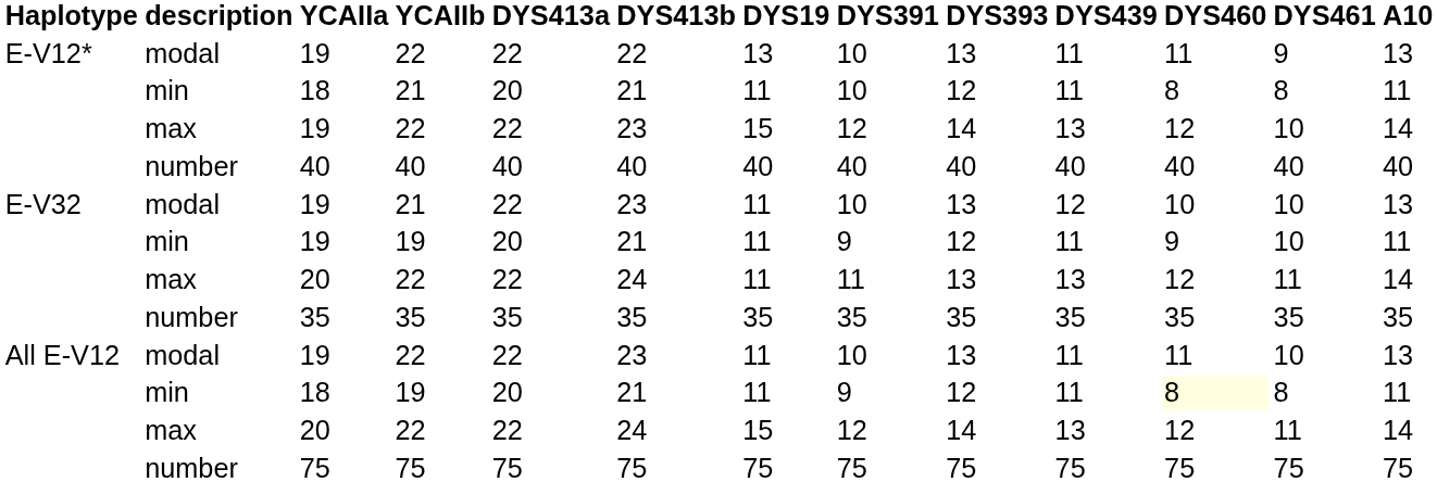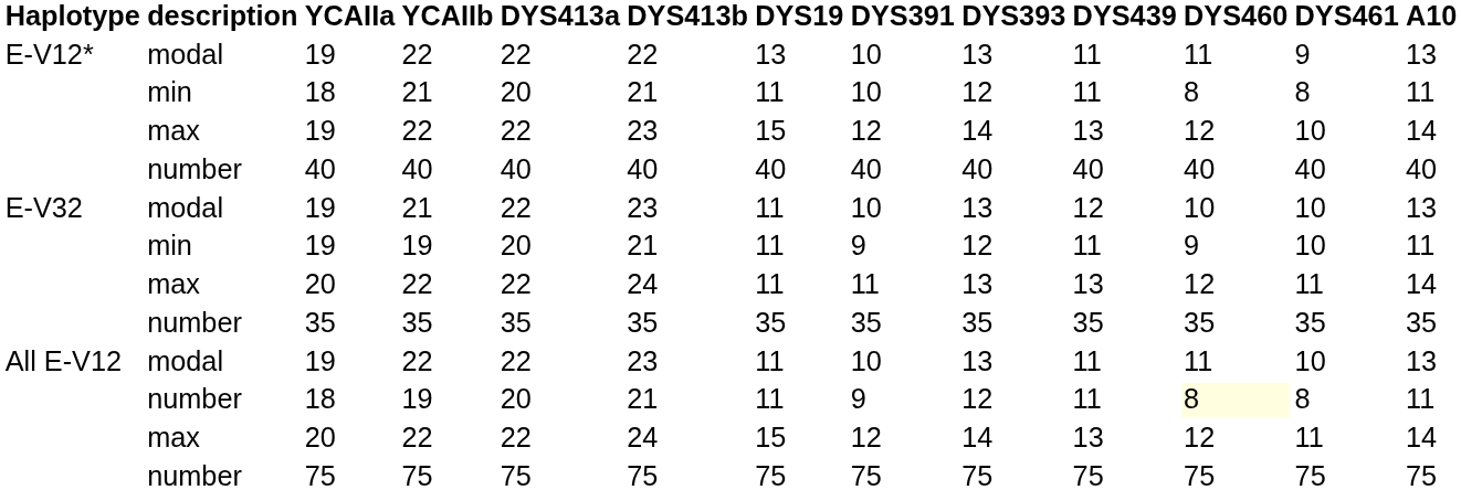18 / 19 | description: min -> number
